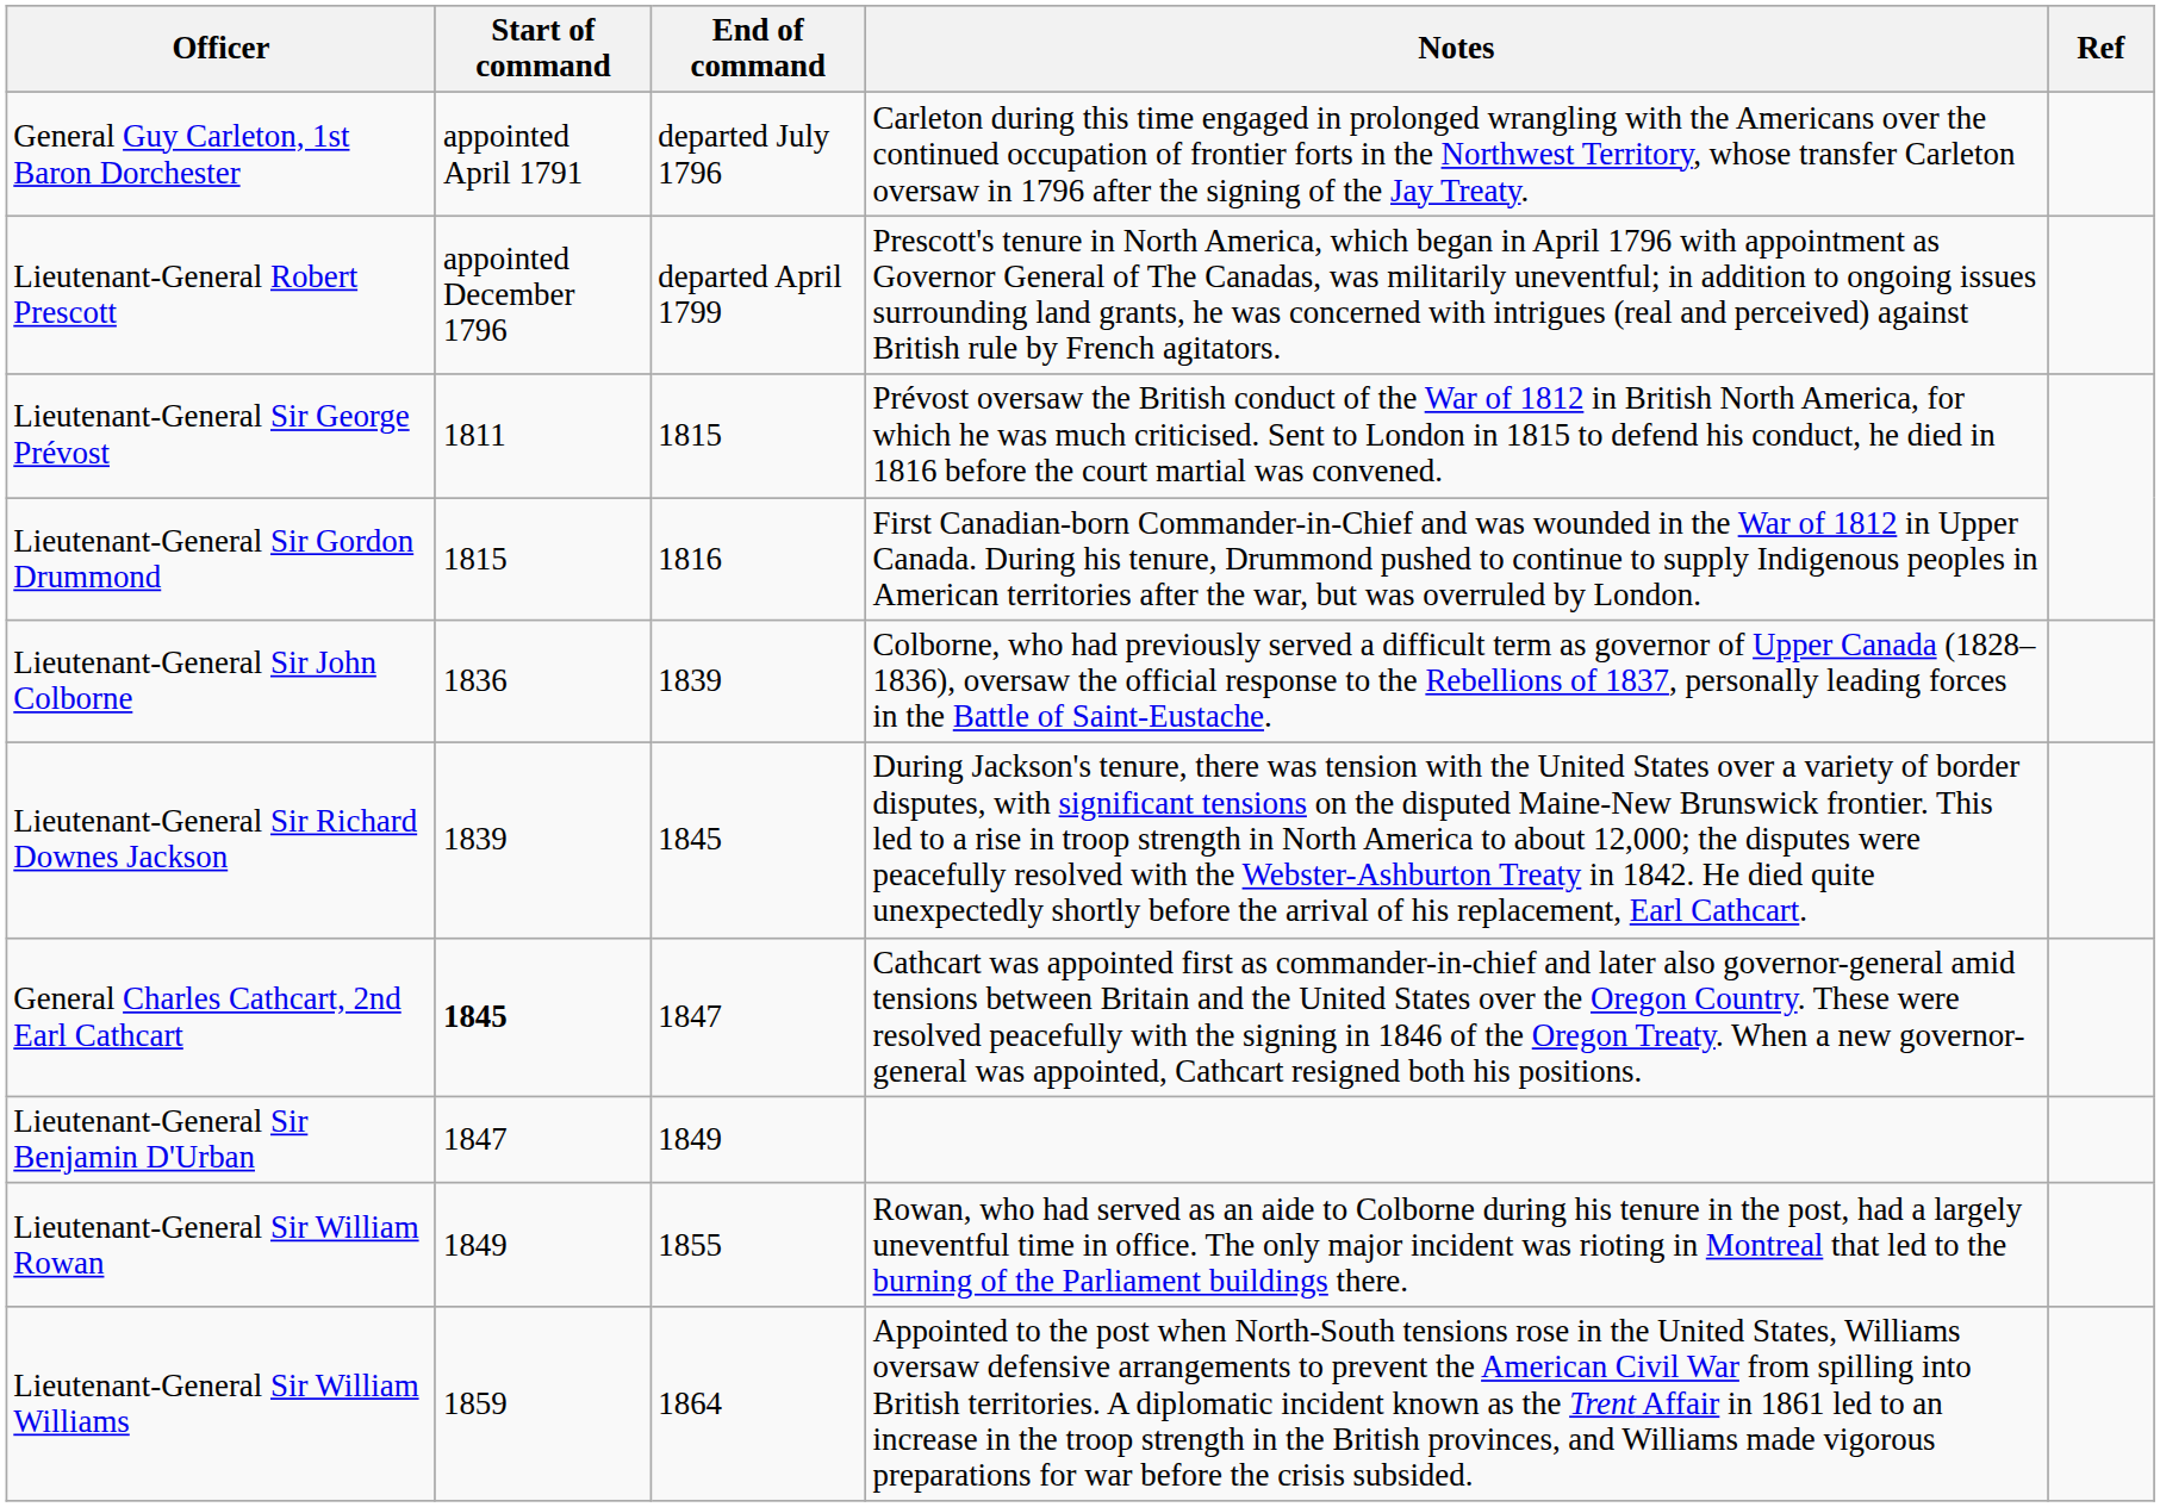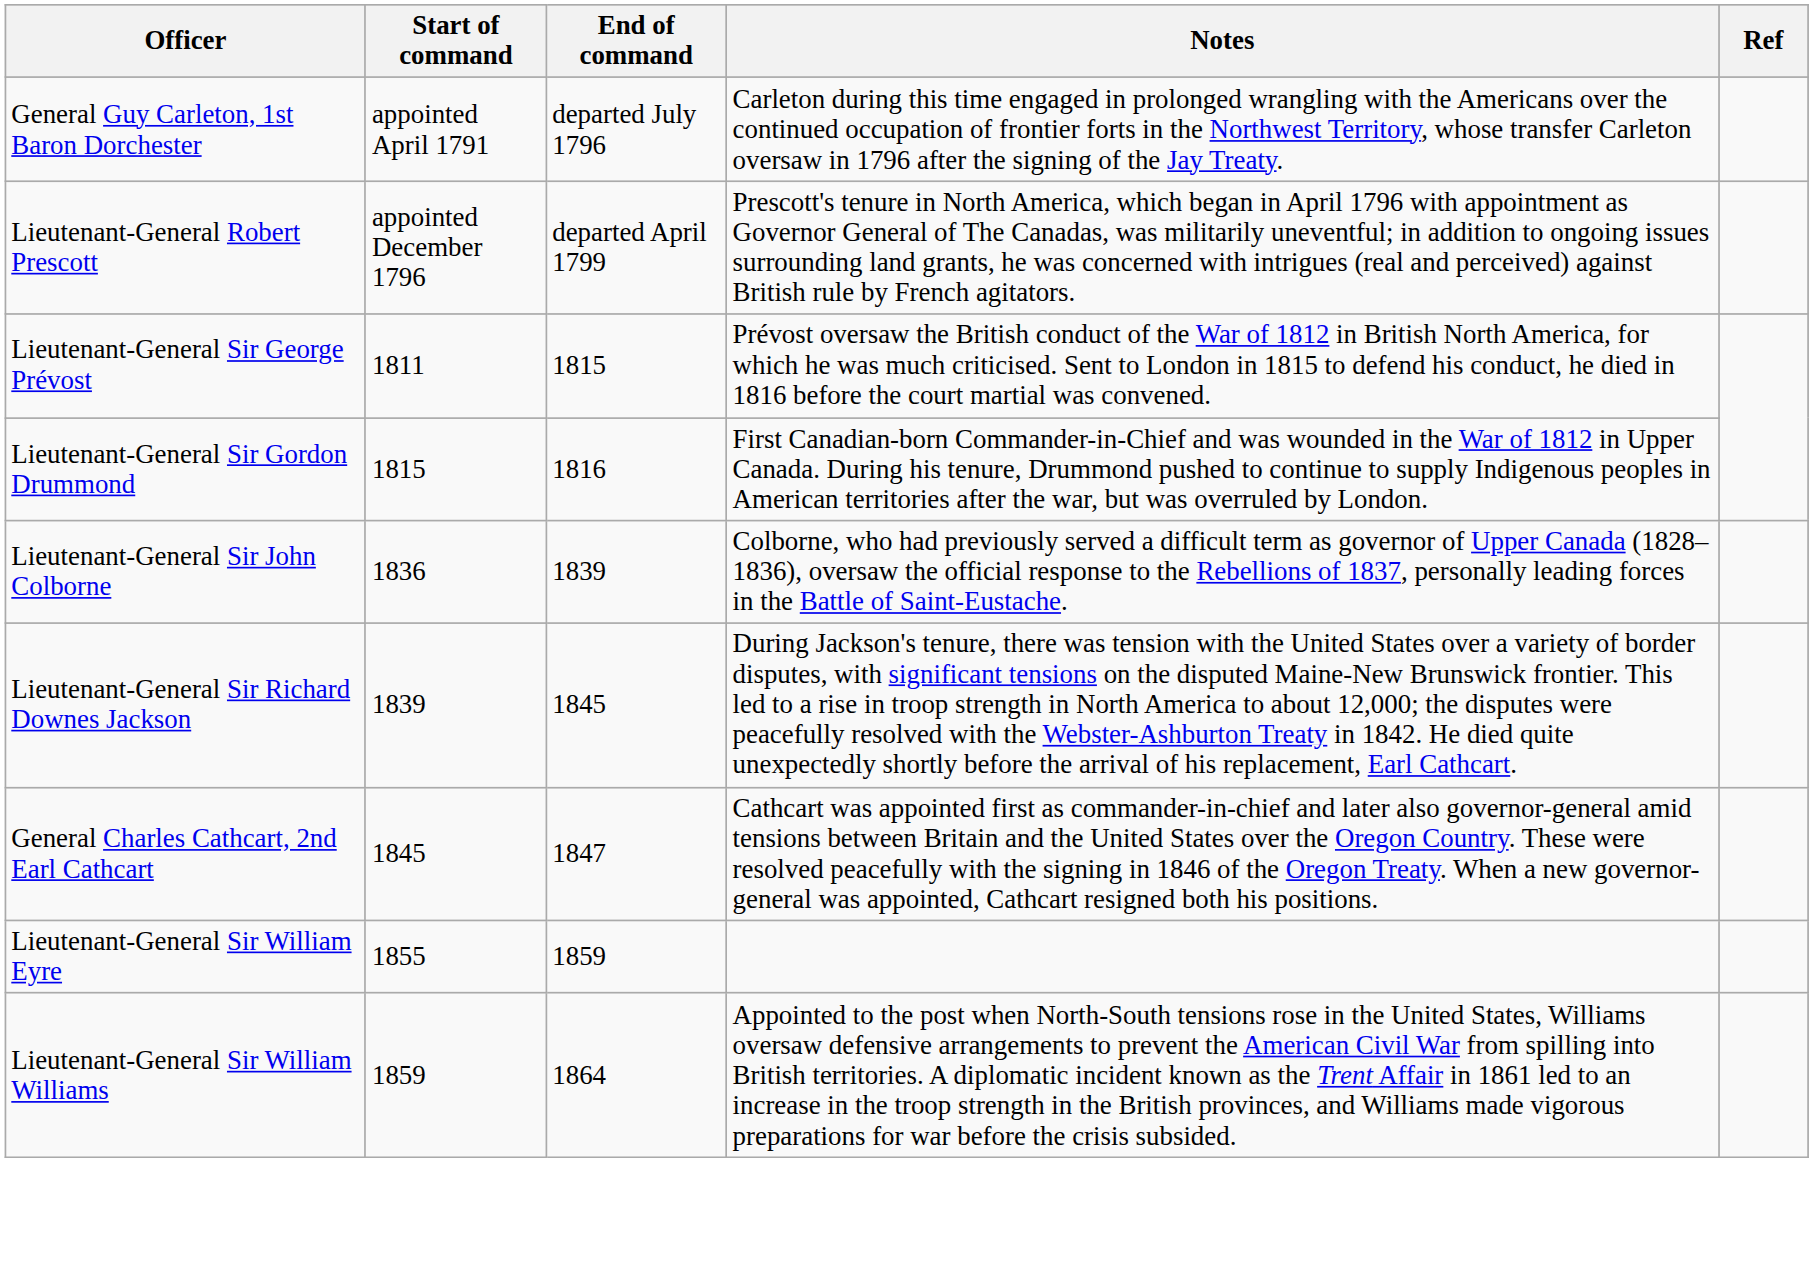General Charles Cathcart, 2nd Earl Cathcart | Start of command: bold -> normal
- row: Lieutenant-General Sir Benjamin D'Urban | 1847 | 1849
- row: Lieutenant-General Sir William Rowan | 1849 | 1855 | Rowan, who had served as an aide to Colborne during his tenure in the post, had a largely uneventful time in office. The only major incident was rioting in Montreal that led to the burning of the Parliament buildings there.
+ row: Lieutenant-General Sir William Eyre | 1855 | 1859
